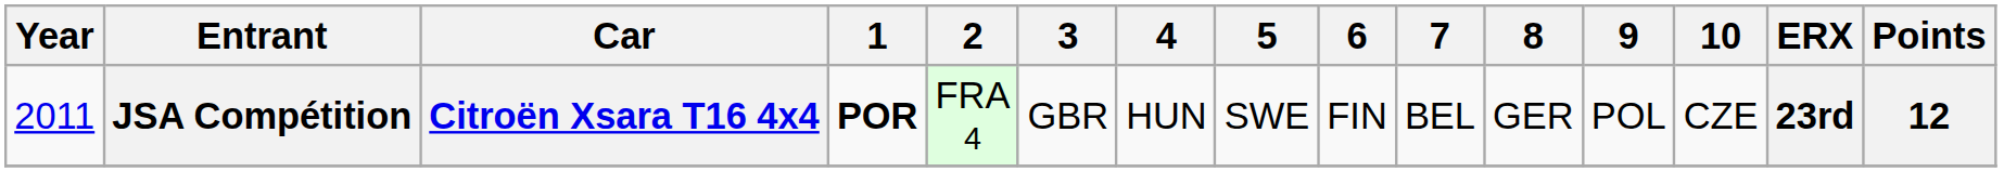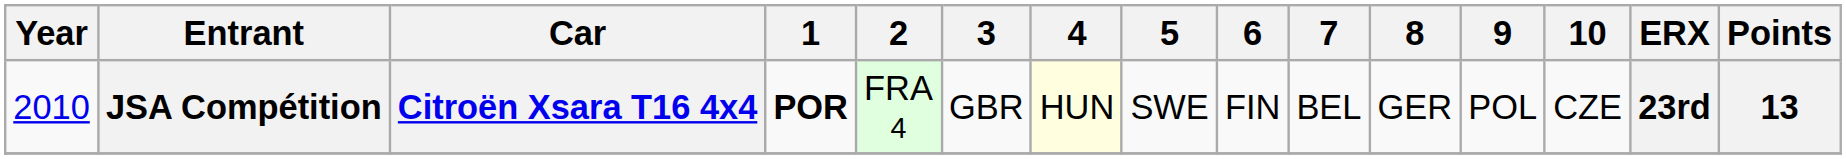JSA Compétition | Year: 2011 -> 2010
JSA Compétition | 4: no background -> lightyellow background
JSA Compétition | Points: 12 -> 13
